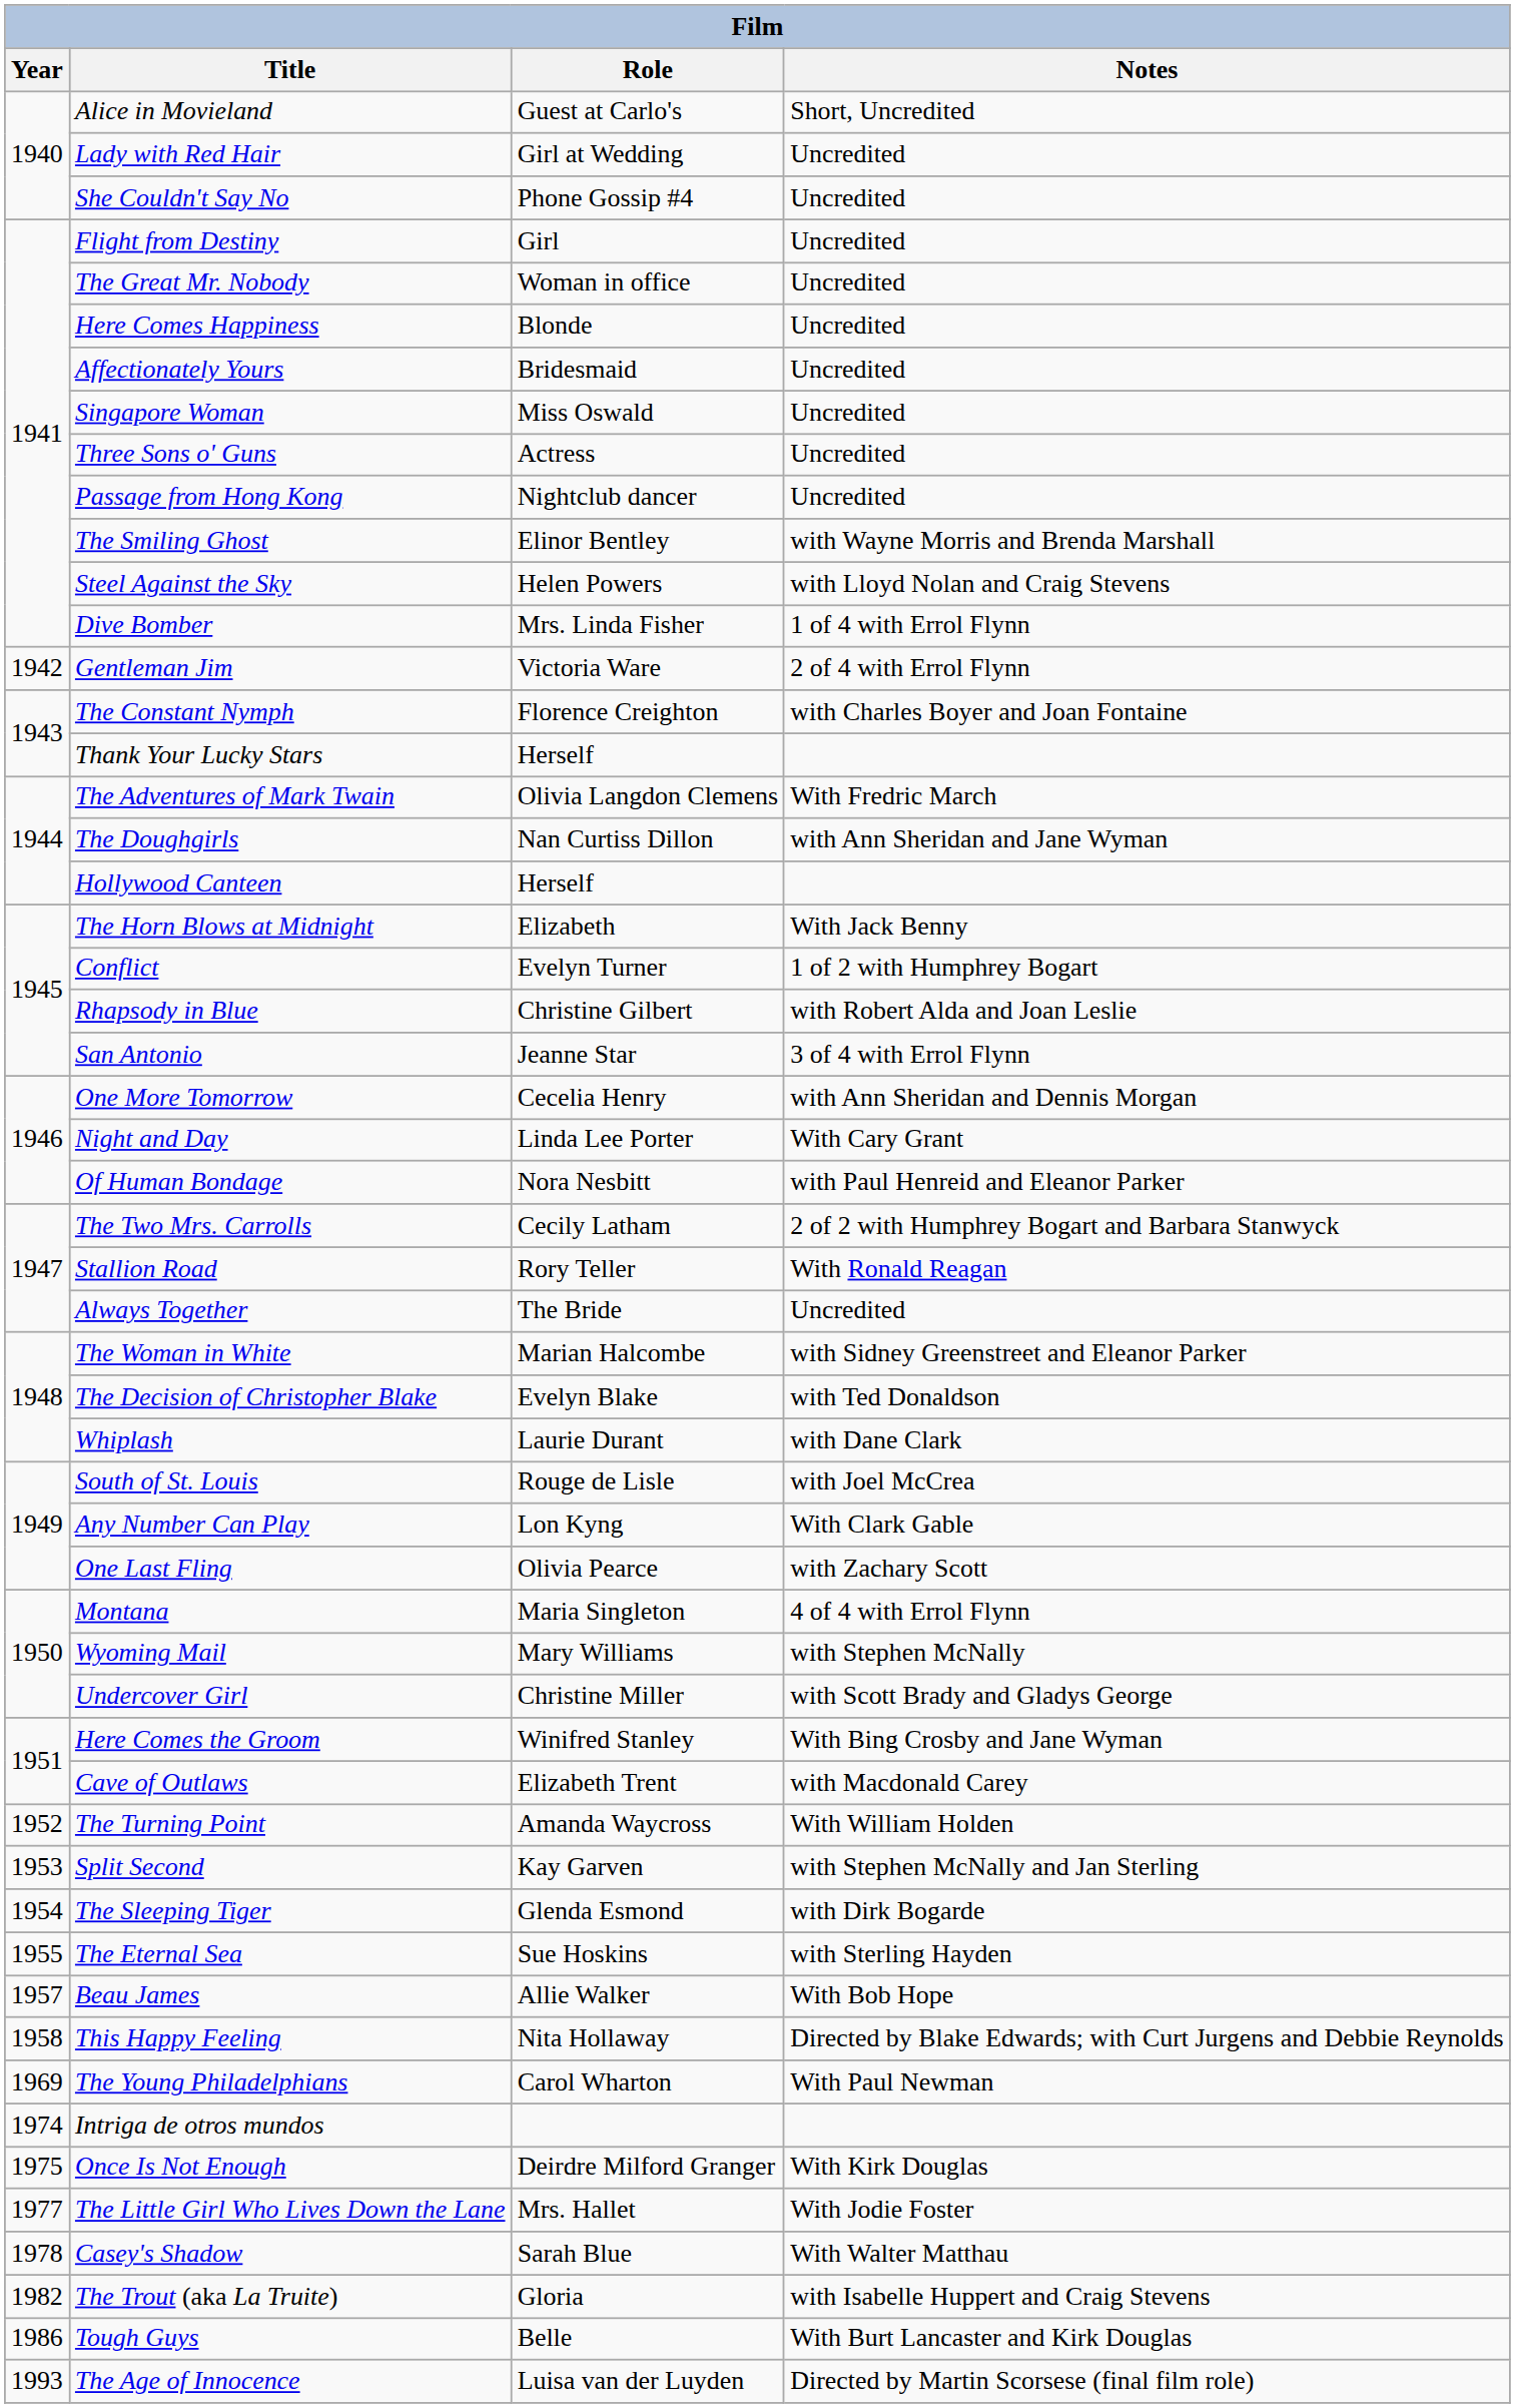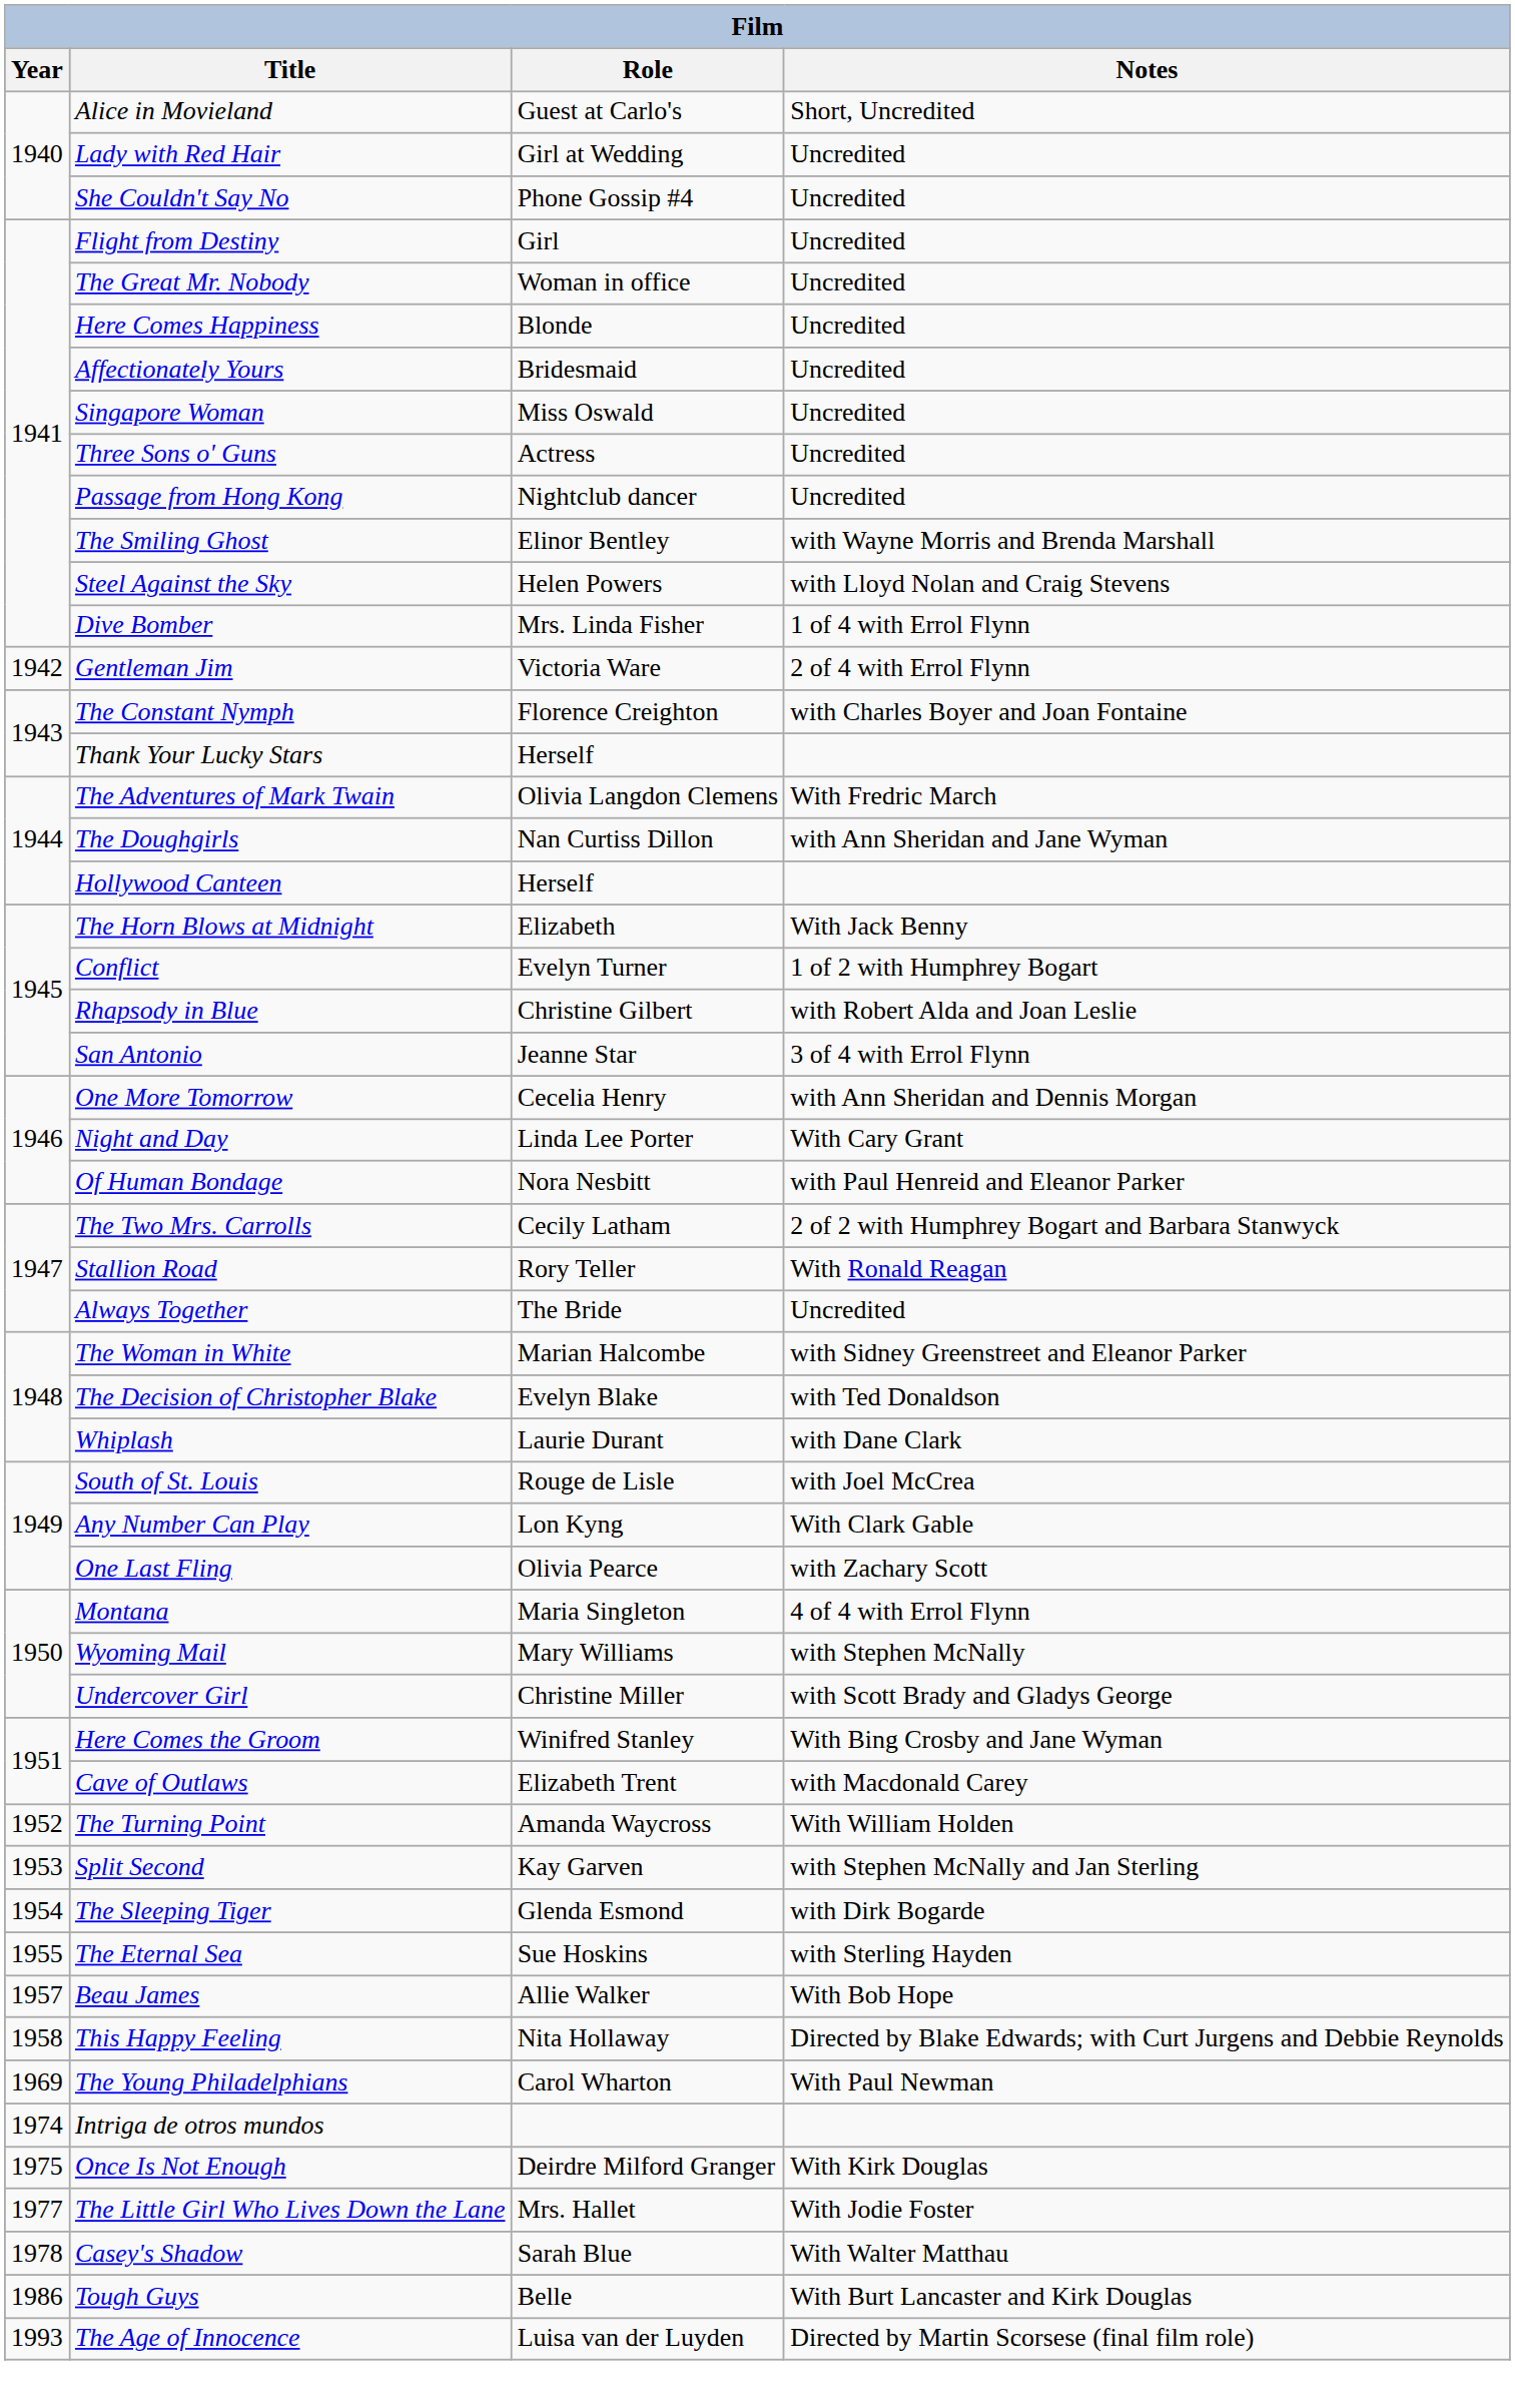- row: 1982 | The Trout (aka La Truite) | Gloria | with Isabelle Huppert and Craig Stevens
